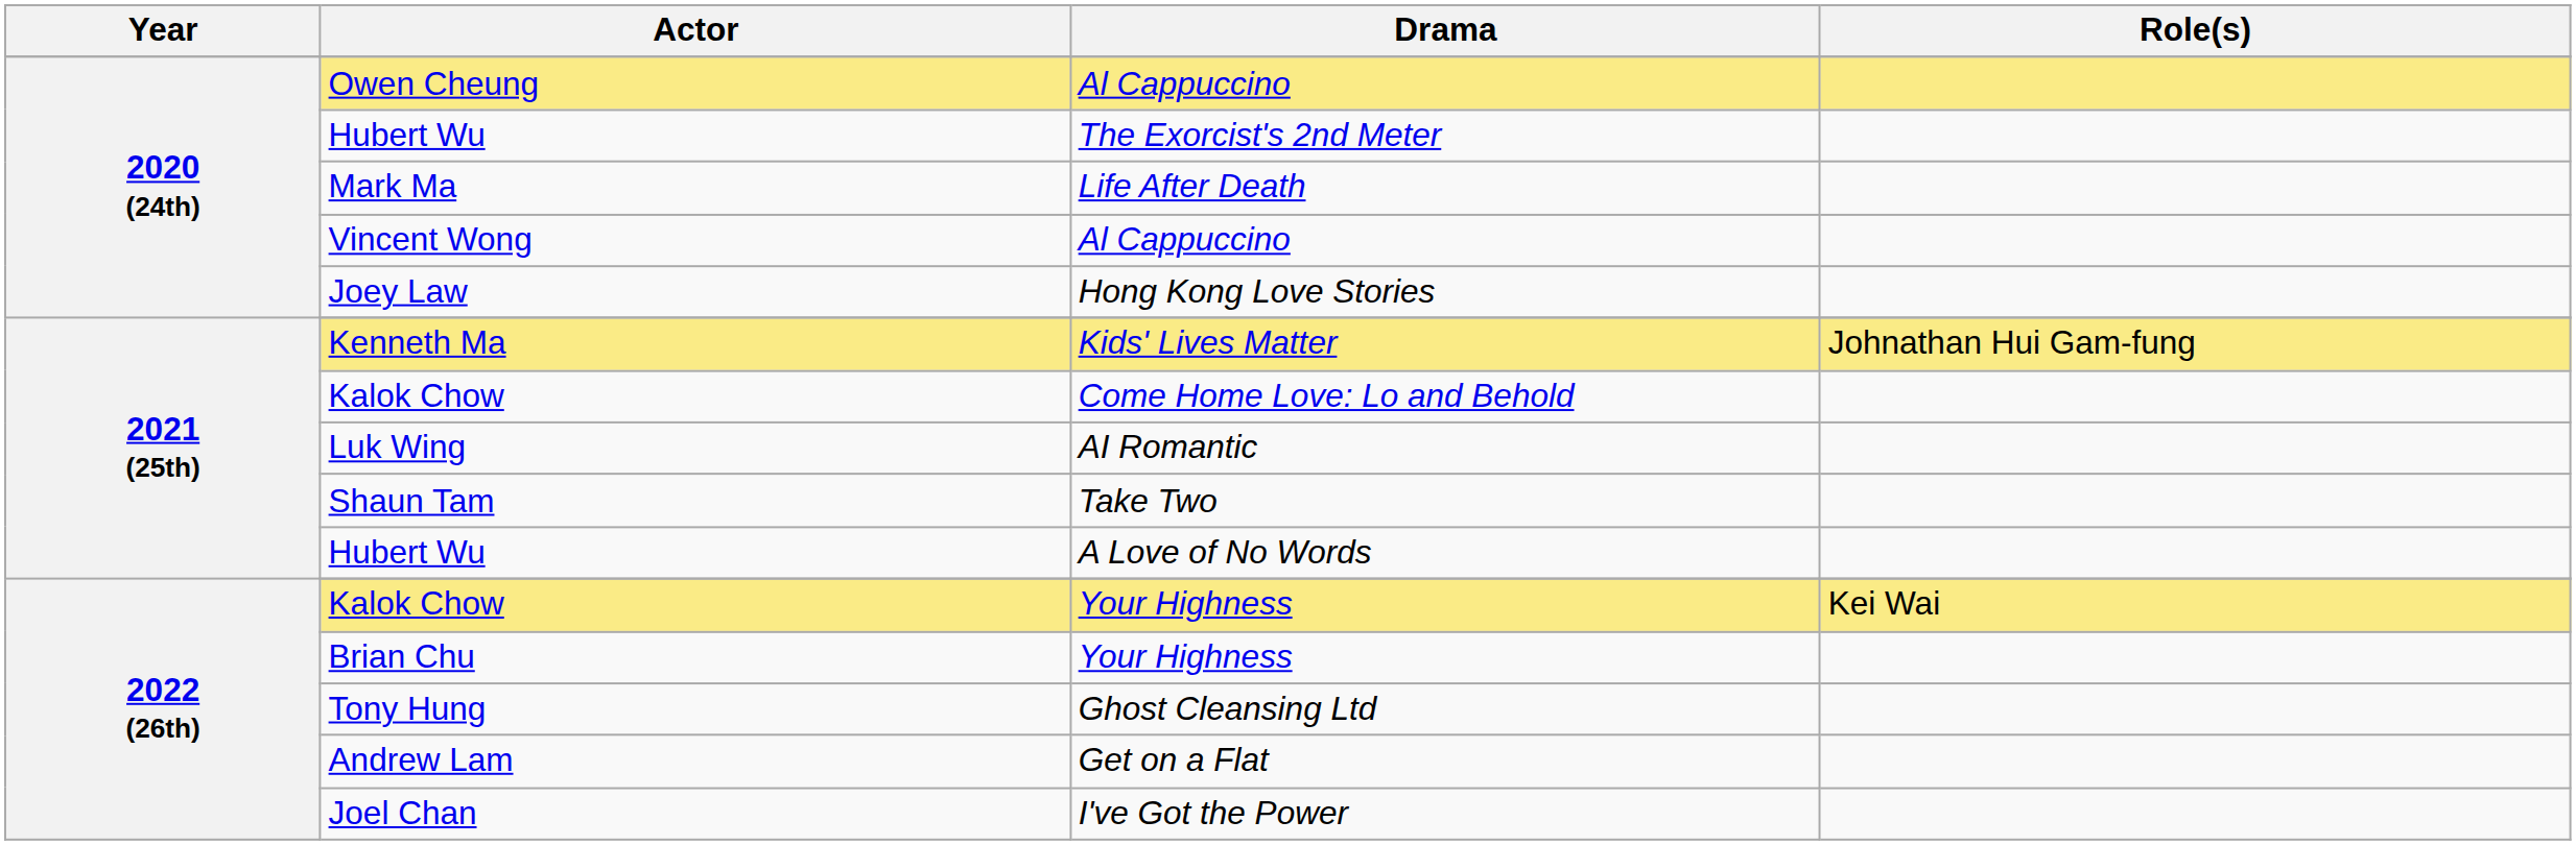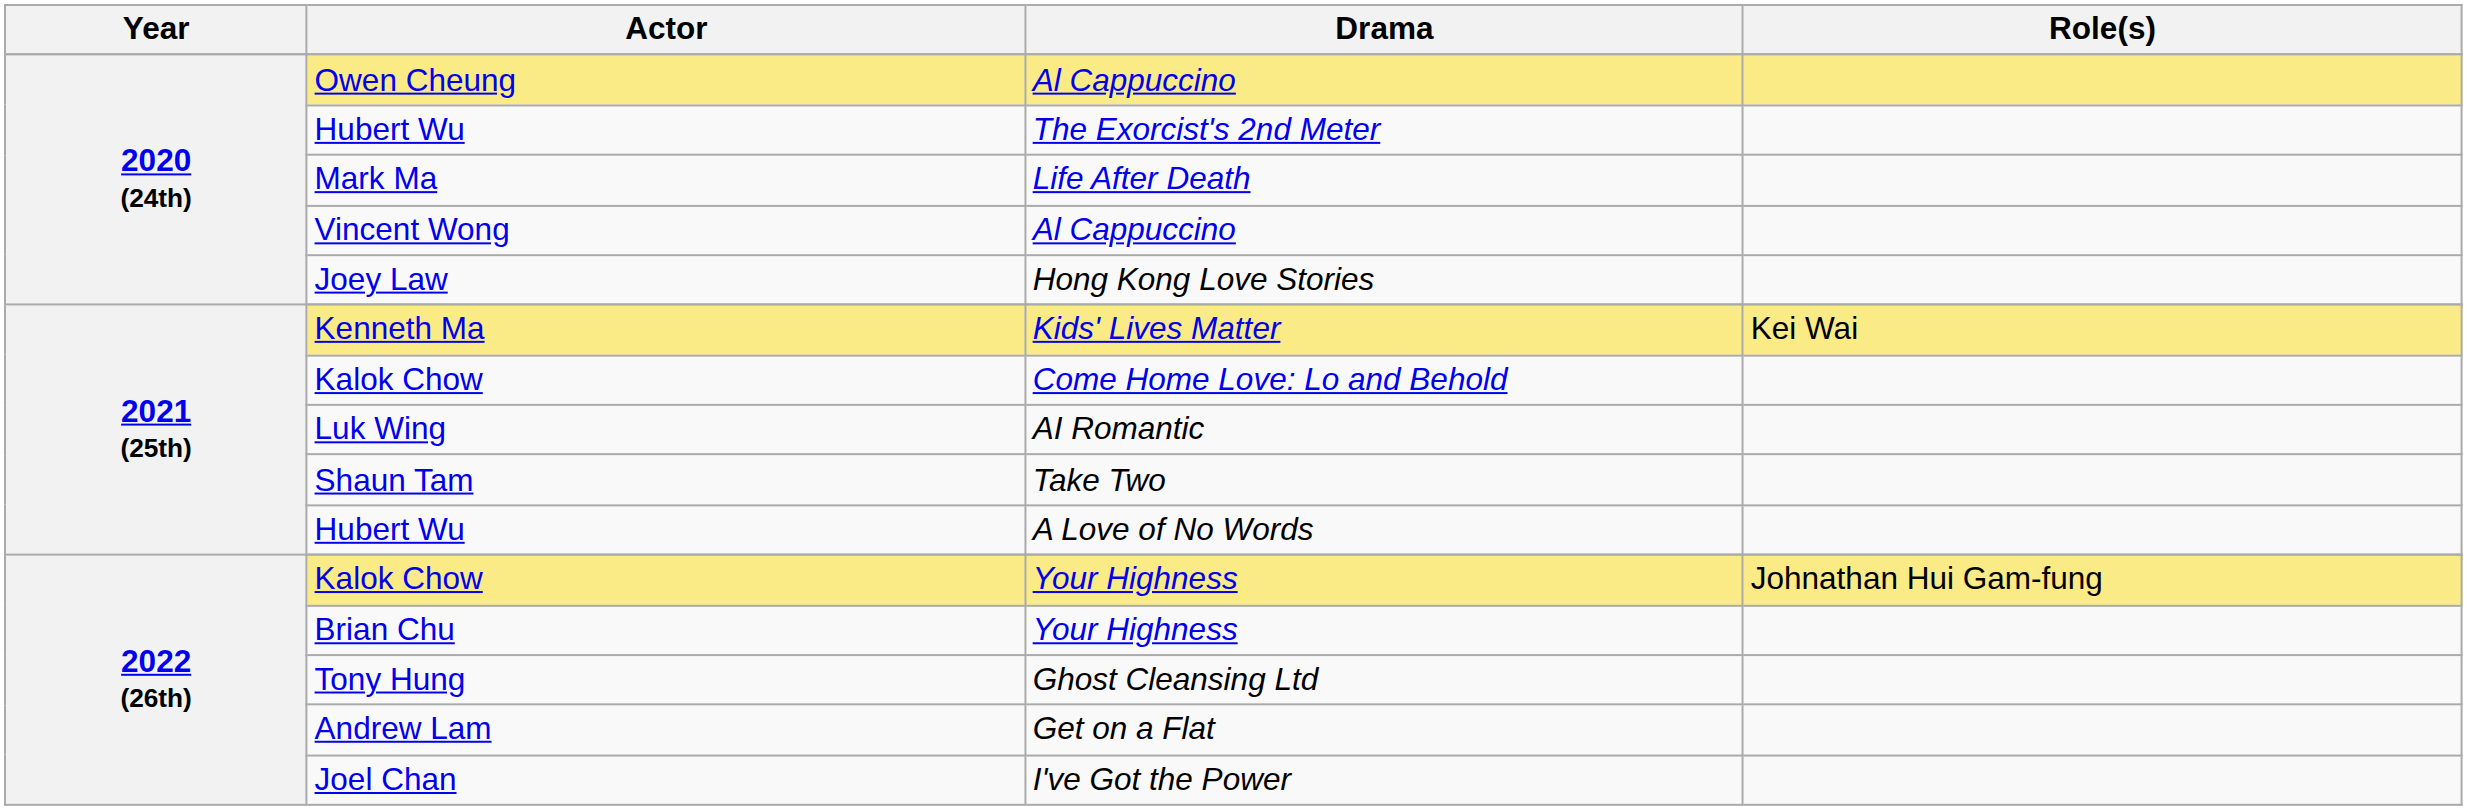Kenneth Ma | Role(s): Johnathan Hui Gam-fung -> Kei Wai
Kalok Chow / Your Highness | Role(s): Kei Wai -> Johnathan Hui Gam-fung
